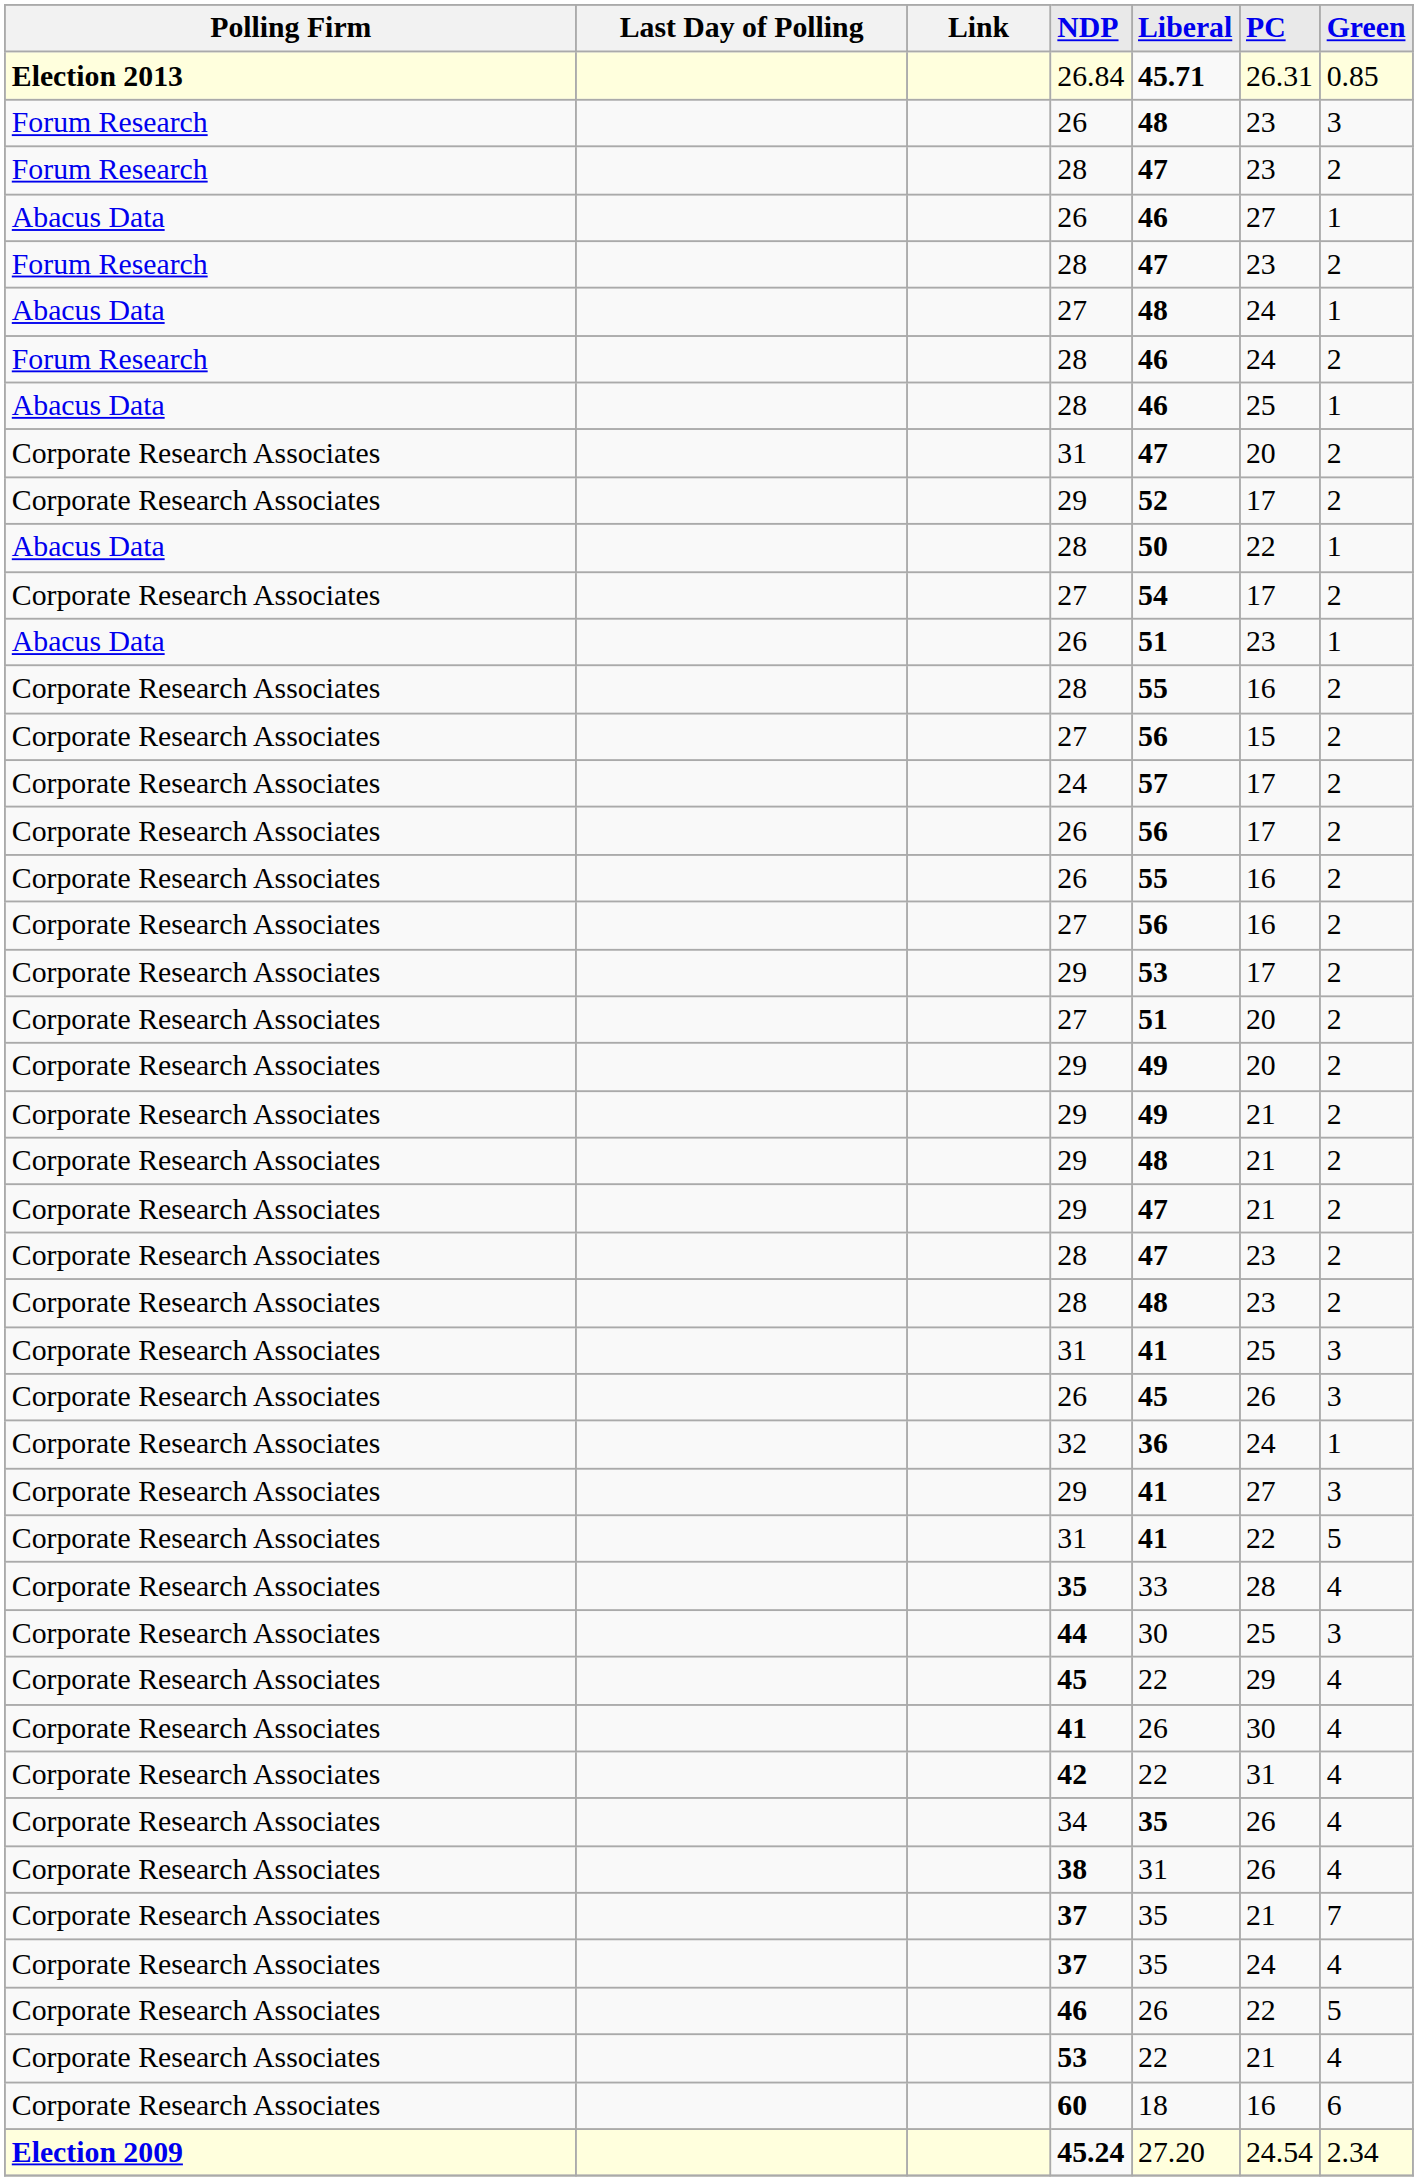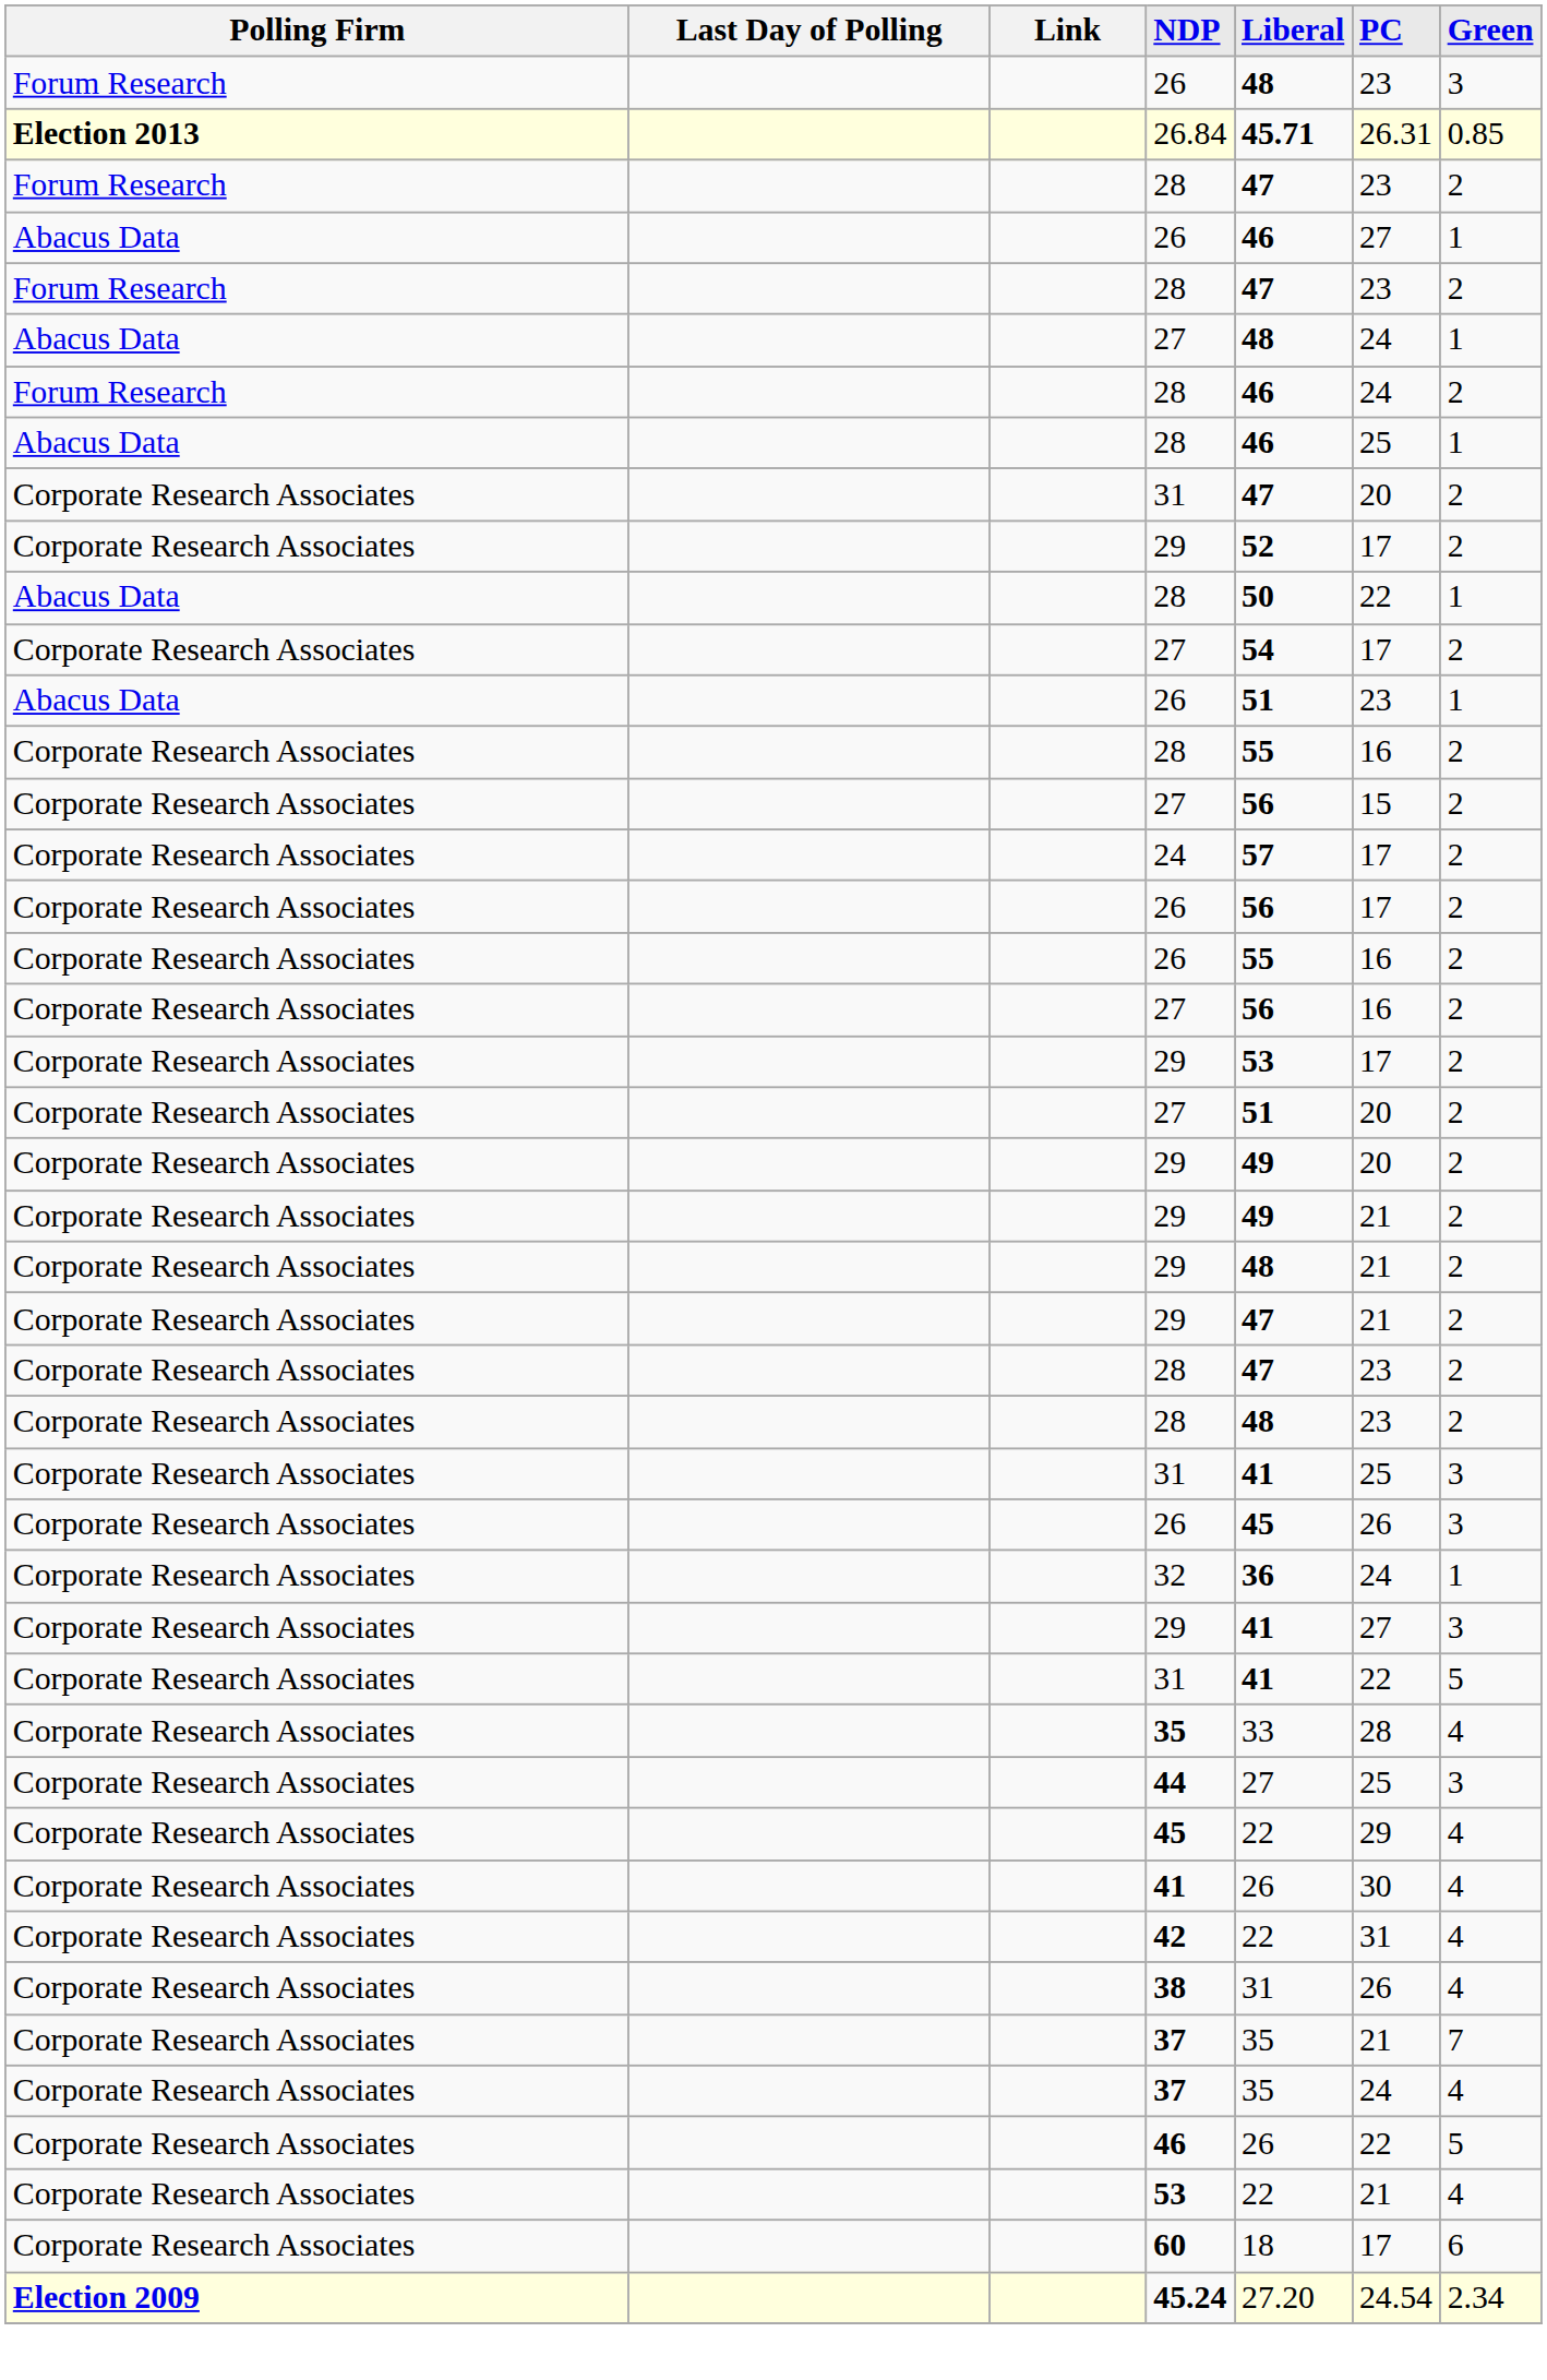rows swapped: 26.84 <-> Forum Research / 26
44 | Liberal: 30 -> 27
- row: Corporate Research Associates | 34 | 35 | 26 | 4
60 | PC: 16 -> 17
